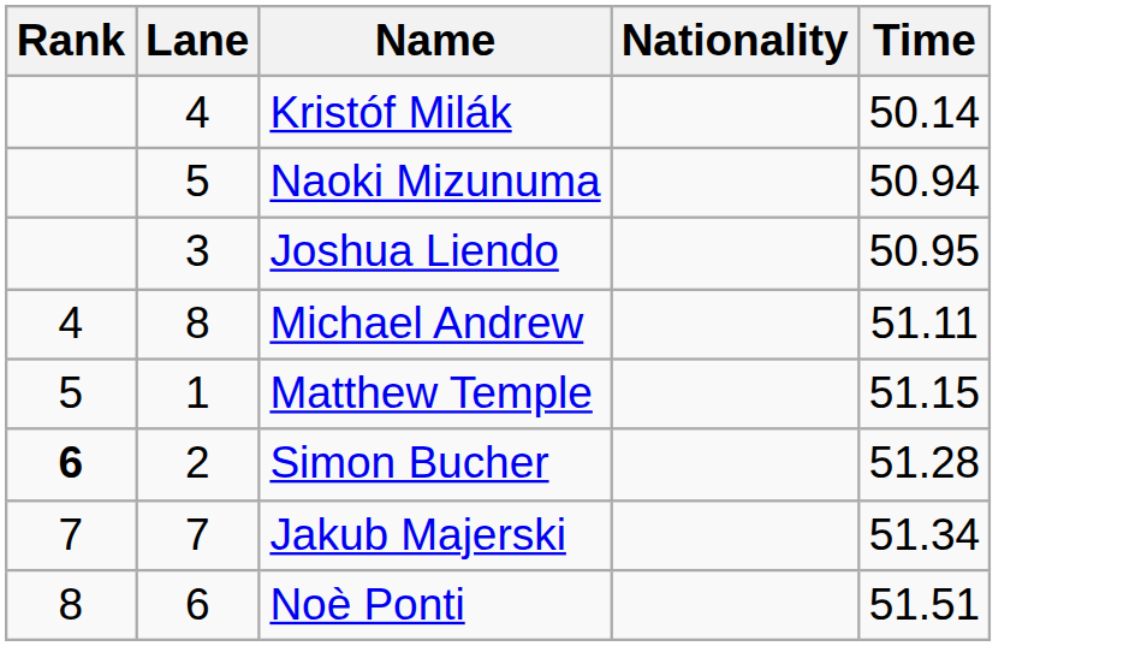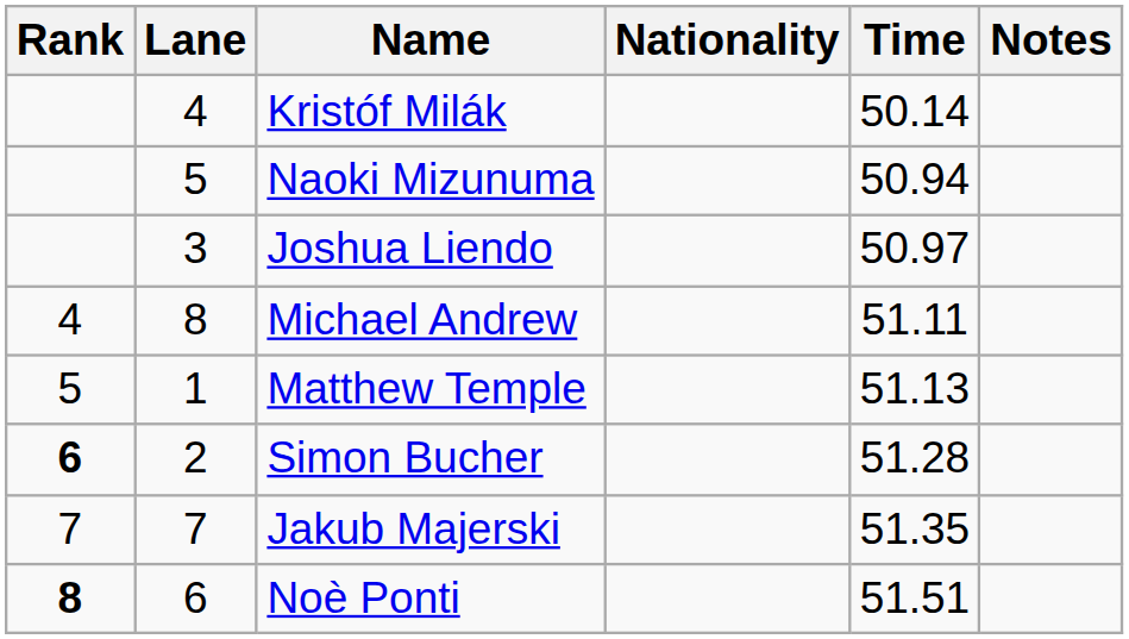+ column: Notes
Joshua Liendo | Time: 50.95 -> 50.97
Matthew Temple | Time: 51.15 -> 51.13
Jakub Majerski | Time: 51.34 -> 51.35
Noè Ponti | Rank: normal -> bold
